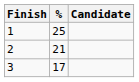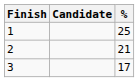columns swapped: Candidate <-> %
